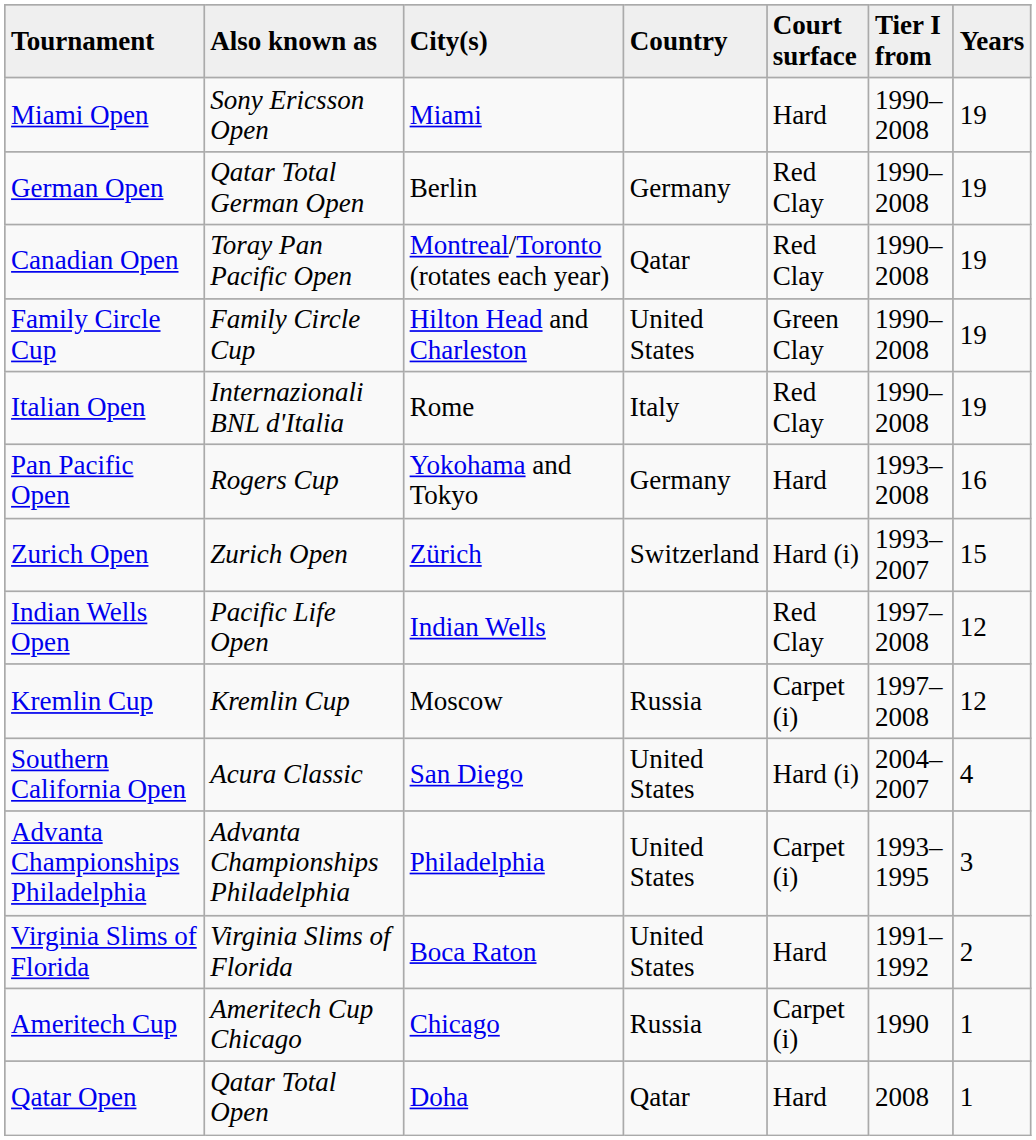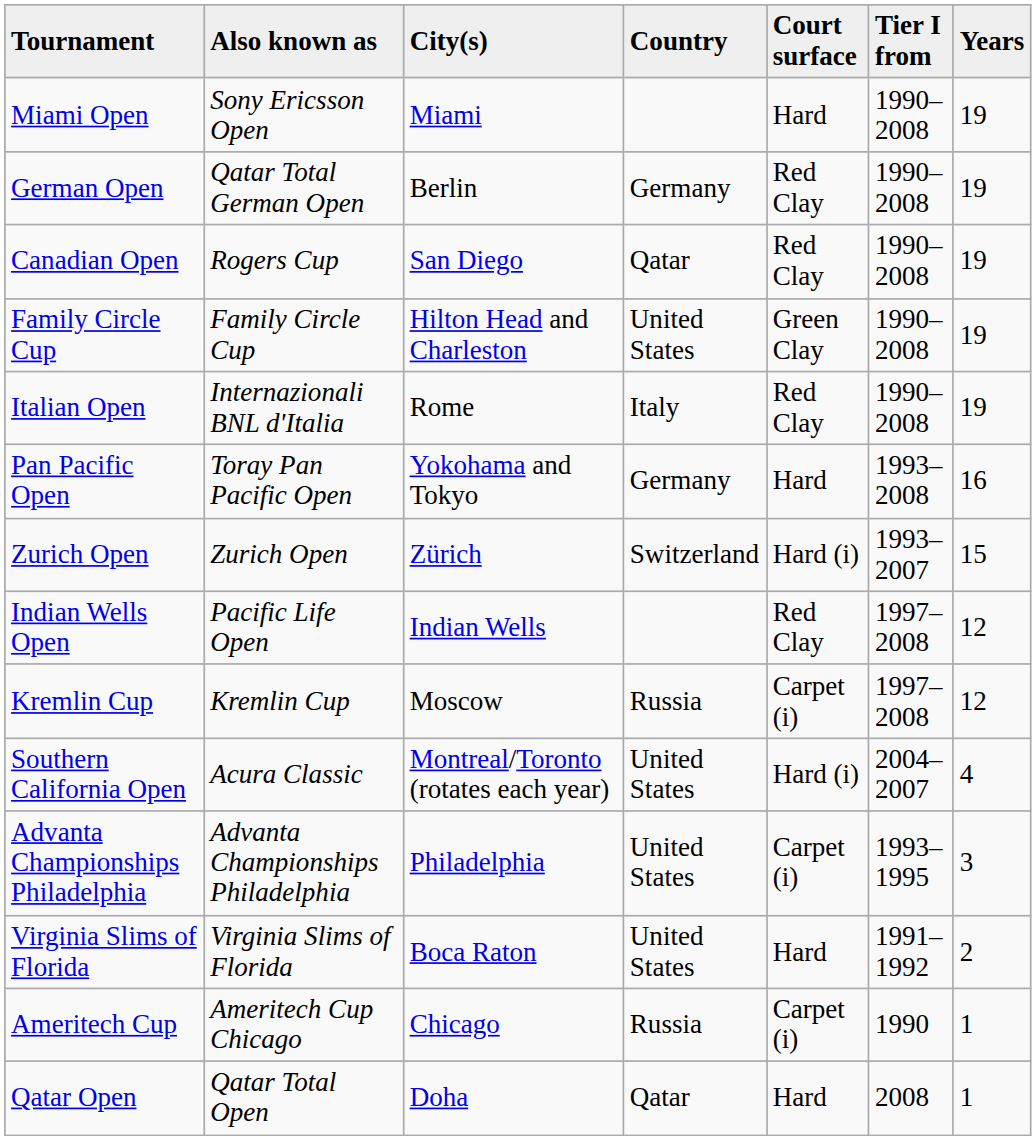Canadian Open | Also known as: Toray Pan Pacific Open -> Rogers Cup
Canadian Open | City(s): Montreal/Toronto (rotates each year) -> San Diego
Pan Pacific Open | Also known as: Rogers Cup -> Toray Pan Pacific Open
Southern California Open | City(s): San Diego -> Montreal/Toronto (rotates each year)
